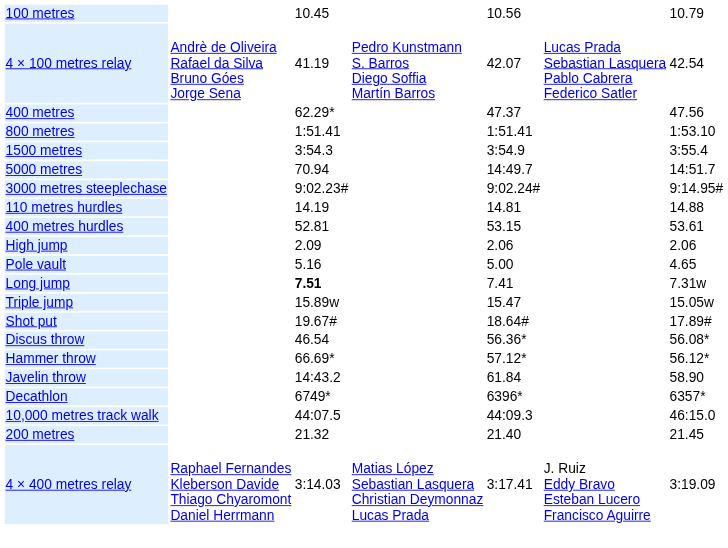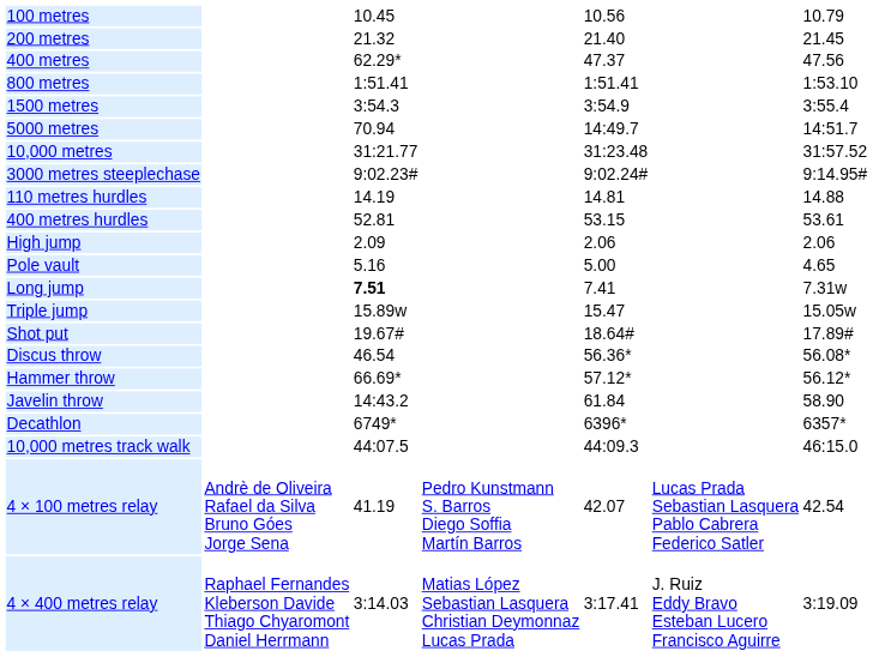rows swapped: 200 metres <-> 4 × 100 metres relay
+ row: 10,000 metres | 31:21.77 | 31:23.48 | 31:57.52
